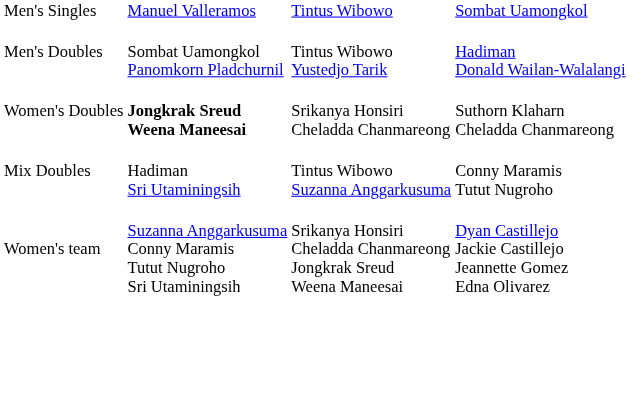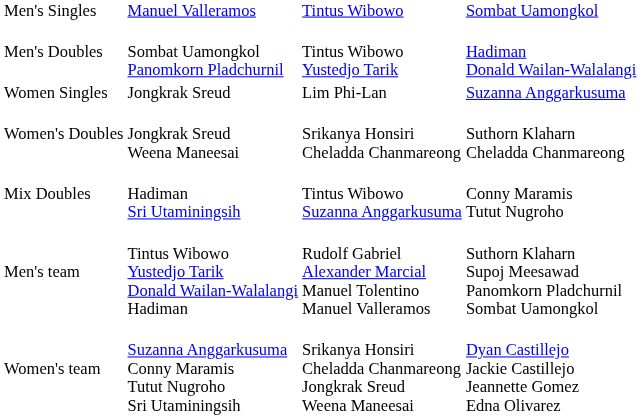+ row: Women Singles | Jongkrak Sreud | Lim Phi-Lan | Suzanna Anggarkusuma
Women's Doubles | column 2: bold -> normal
+ row: Men's team | Tintus Wibowo Yustedjo Tarik Donald Wailan-Walalangi Hadiman | Rudolf Gabriel Alexander Marcial Manuel Tolentino Manuel Valleramos | Suthorn Klaharn Supoj Meesawad Panomkorn Pladchurnil Sombat Uamongkol
